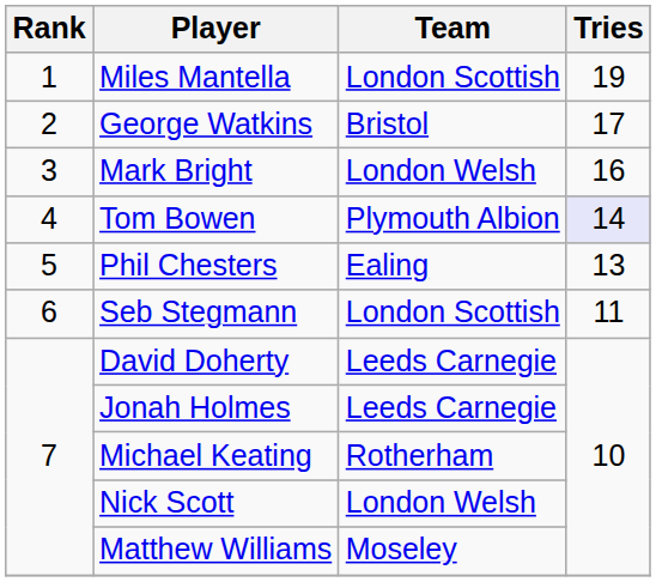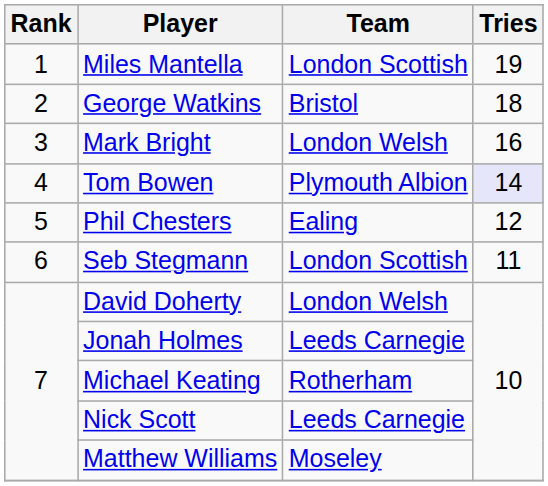George Watkins | Tries: 17 -> 18
Phil Chesters | Tries: 13 -> 12
David Doherty | Team: Leeds Carnegie -> London Welsh
Nick Scott | Team: London Welsh -> Leeds Carnegie
